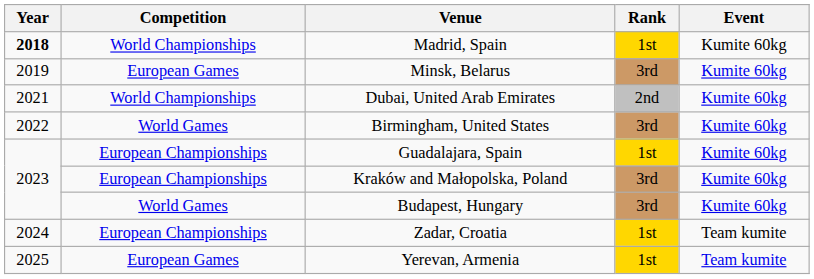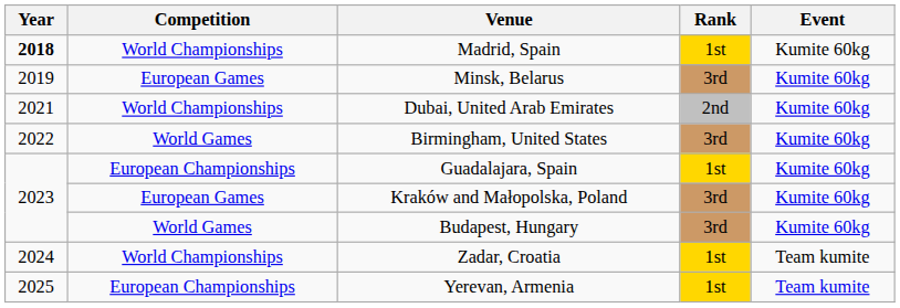Kraków and Małopolska, Poland | Competition: European Championships -> European Games
Zadar, Croatia | Competition: European Championships -> World Championships
Yerevan, Armenia | Competition: European Games -> European Championships
